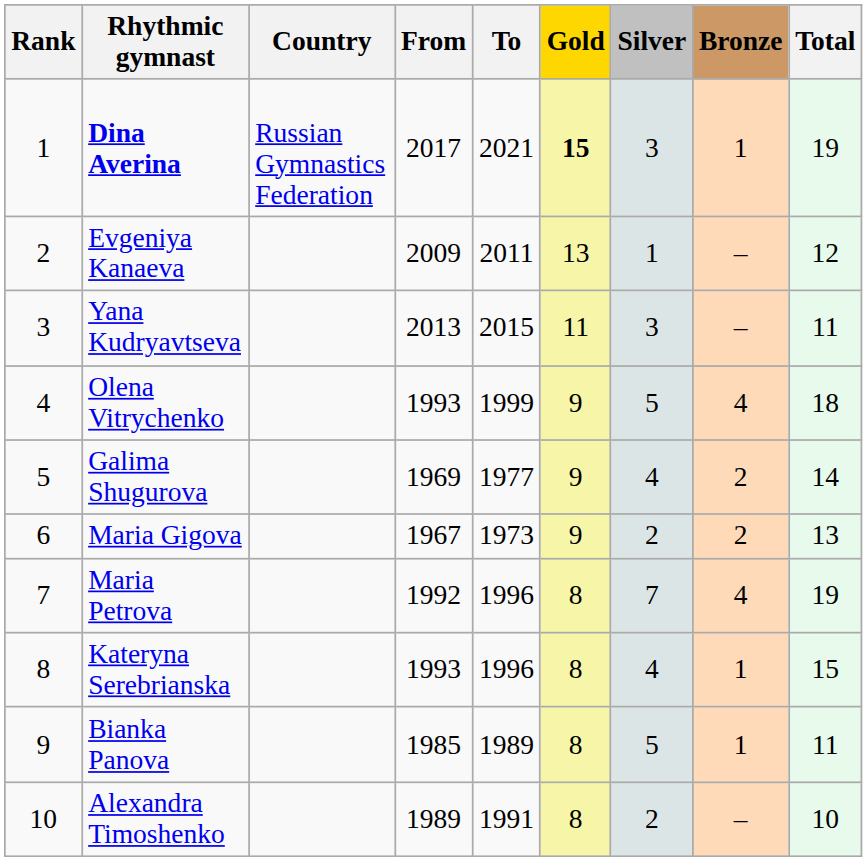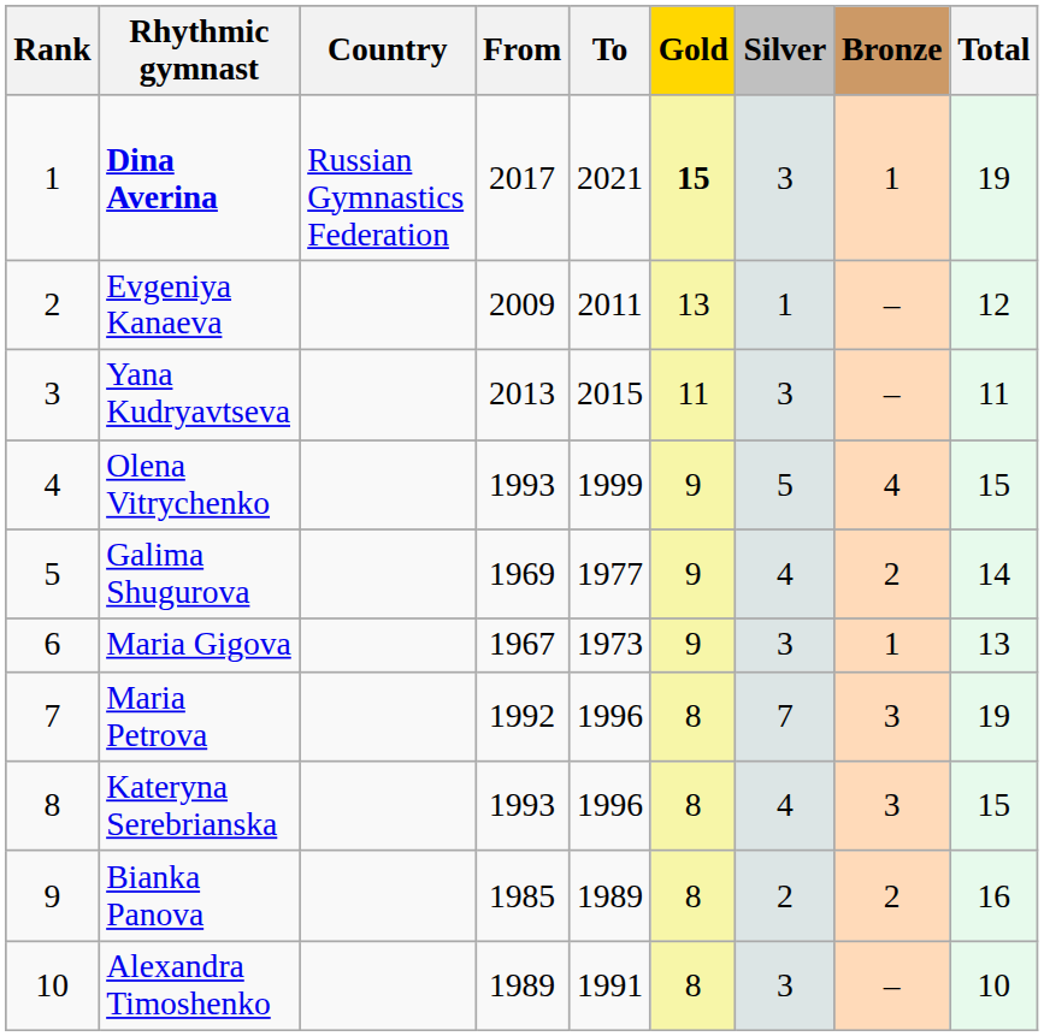Olena Vitrychenko | Total: 18 -> 15
Maria Gigova | Silver: 2 -> 3
Maria Gigova | Bronze: 2 -> 1
Maria Petrova | Bronze: 4 -> 3
Kateryna Serebrianska | Bronze: 1 -> 3
Bianka Panova | Silver: 5 -> 2
Bianka Panova | Bronze: 1 -> 2
Bianka Panova | Total: 11 -> 16
Alexandra Timoshenko | Silver: 2 -> 3
